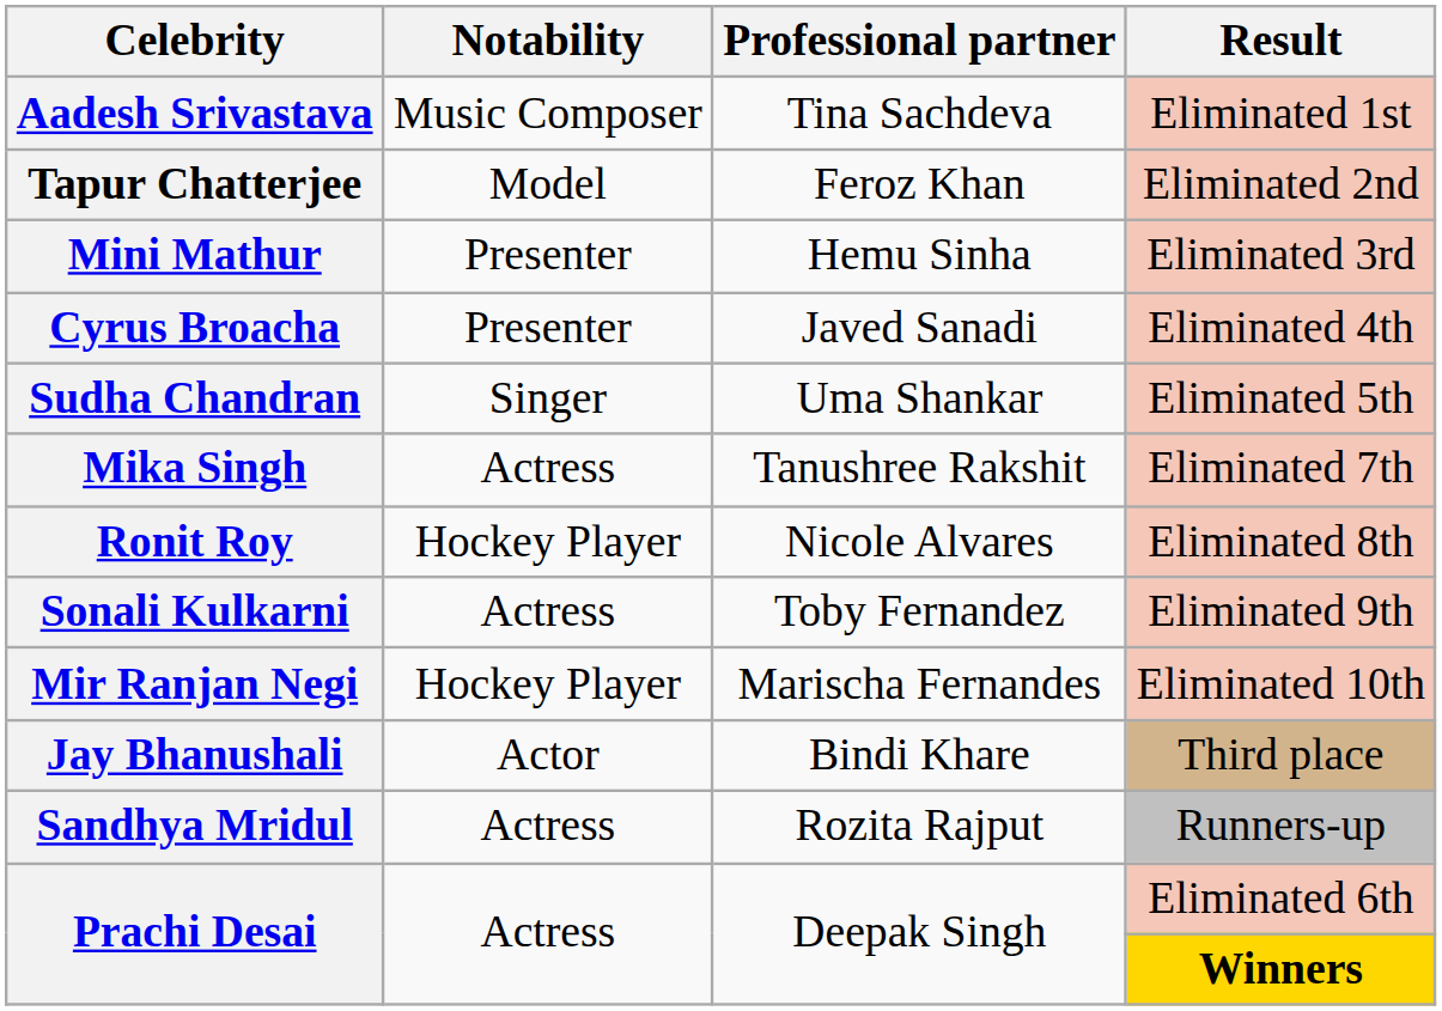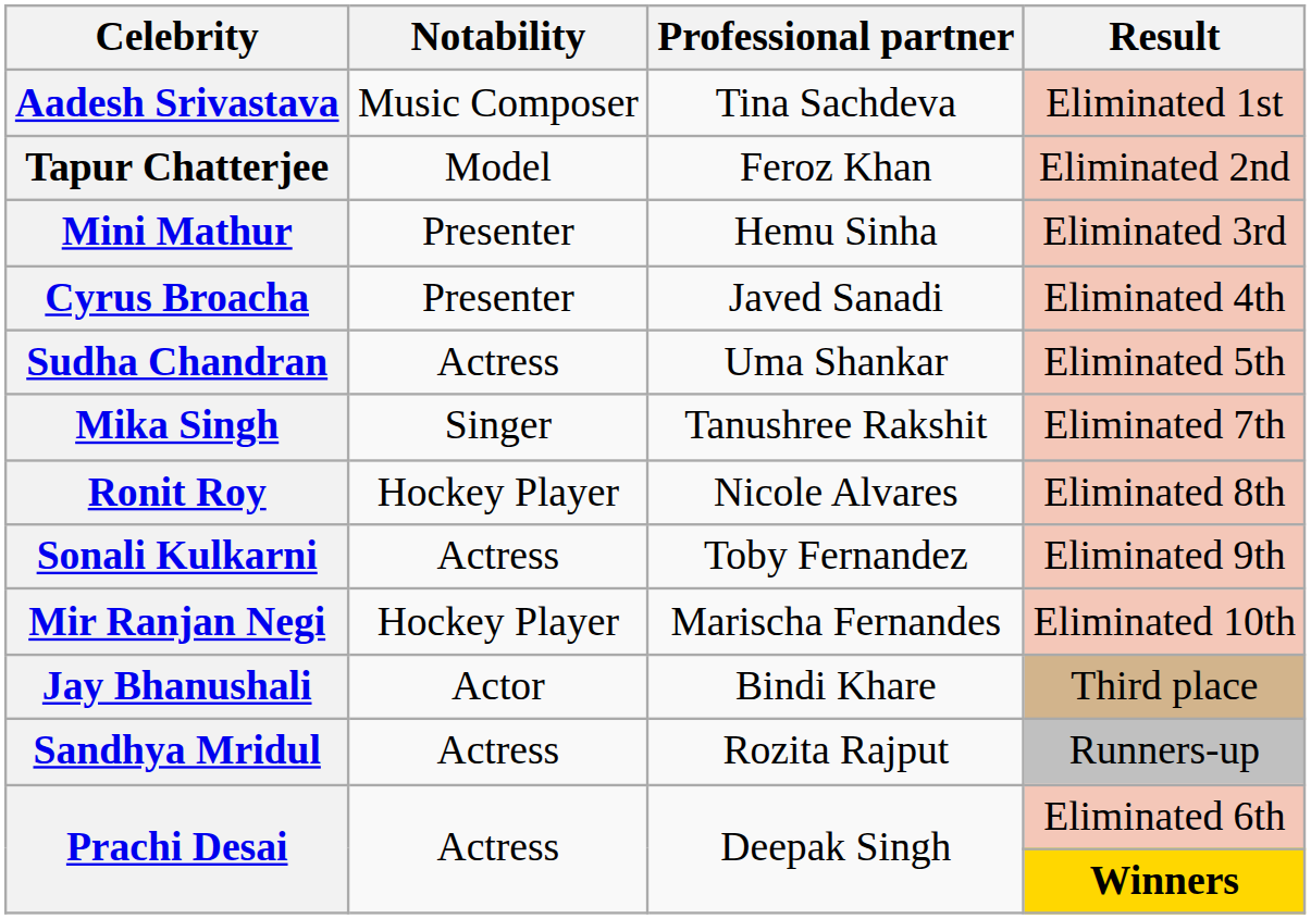Sudha Chandran | Notability: Singer -> Actress
Mika Singh | Notability: Actress -> Singer
